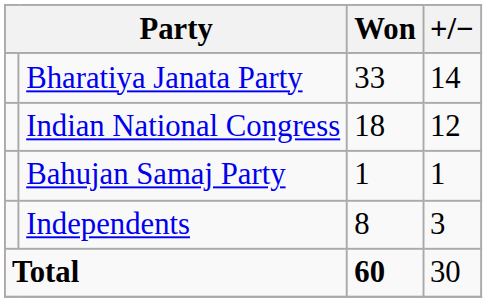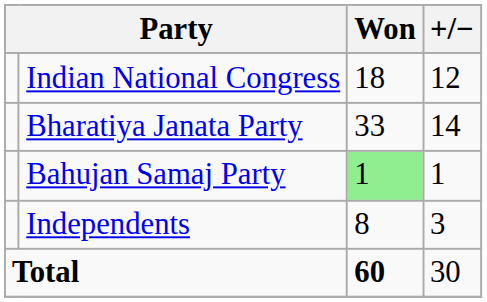rows swapped: Bharatiya Janata Party <-> Indian National Congress
Bahujan Samaj Party | Won: no background -> lightgreen background
